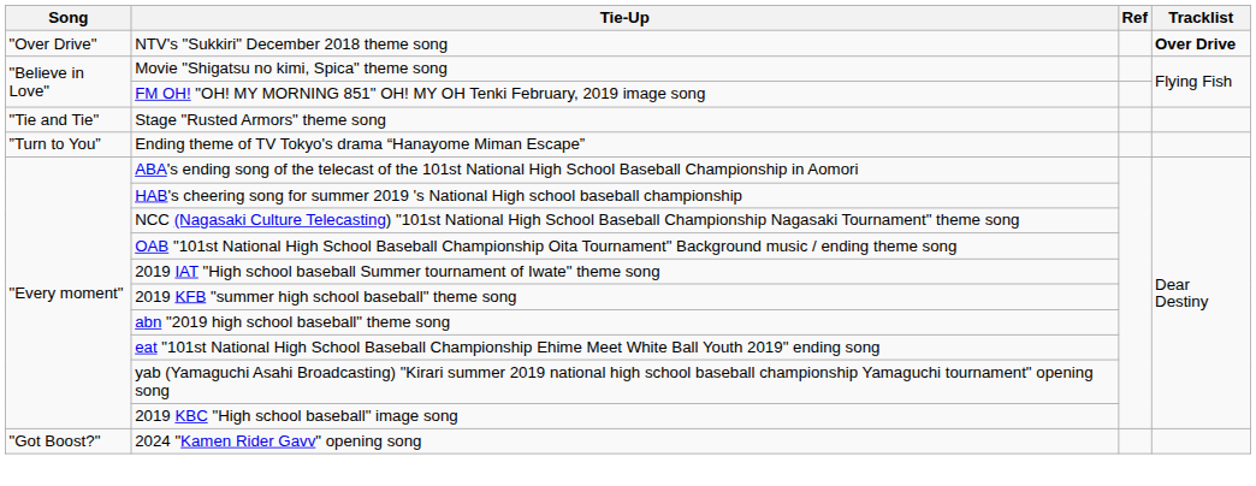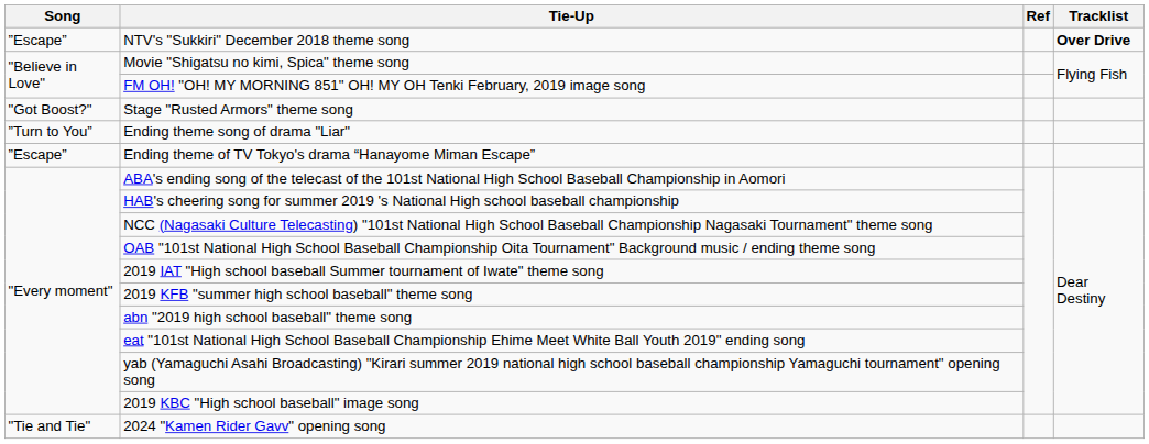NTV's "Sukkiri" December 2018 theme song | Song: "Over Drive" -> ”Escape”
Stage "Rusted Armors" theme song | Song: "Tie and Tie" -> "Got Boost?"
+ row: ”Turn to You” | Ending theme song of drama "Liar"
Ending theme of TV Tokyo's drama “Hanayome Miman Escape” | Song: ”Turn to You” -> ”Escape”
2024 "Kamen Rider Gavv" opening song | Song: "Got Boost?" -> "Tie and Tie"
